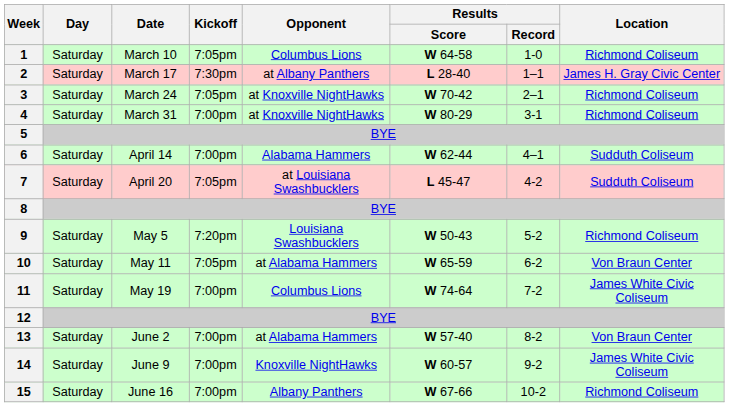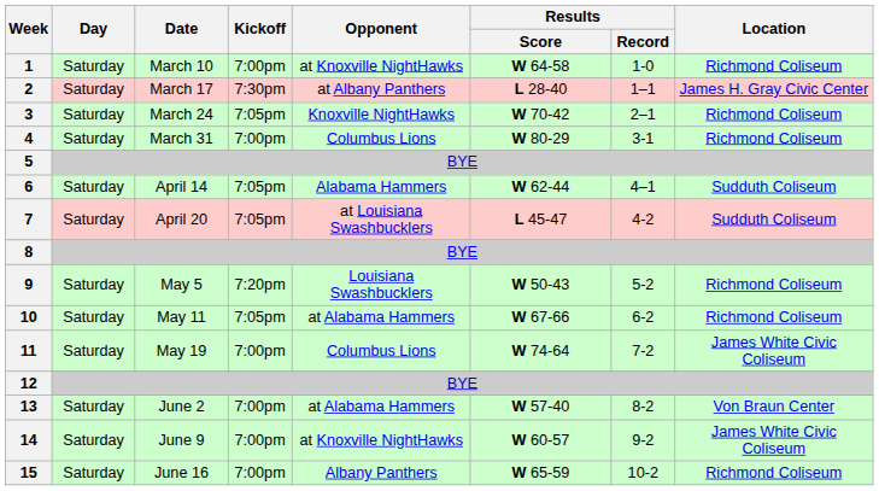1 | Kickoff: 7:05pm -> 7:00pm
1 | Opponent: Columbus Lions -> at Knoxville NightHawks
3 | Opponent: at Knoxville NightHawks -> Knoxville NightHawks
4 | Opponent: at Knoxville NightHawks -> Columbus Lions
6 | Kickoff: 7:00pm -> 7:05pm
10 | Results / Score: W 65-59 -> W 67-66
10 | Location: Von Braun Center -> Richmond Coliseum
14 | Opponent: Knoxville NightHawks -> at Knoxville NightHawks
15 | Results / Score: W 67-66 -> W 65-59
